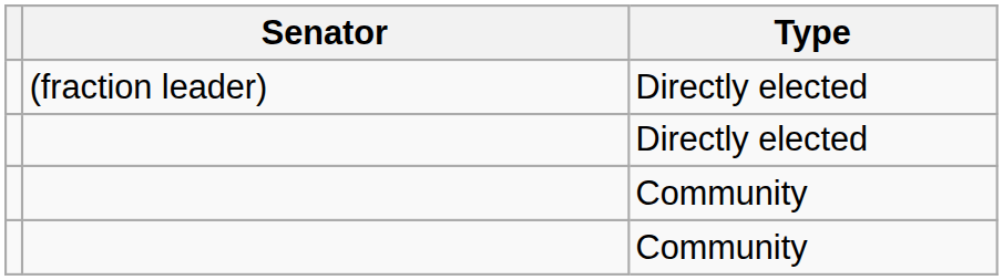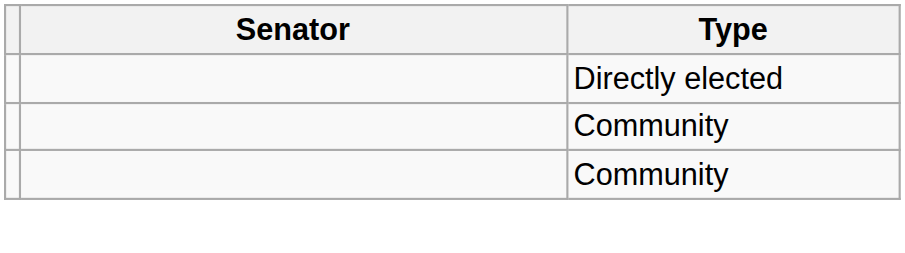- row: (fraction leader) | Directly elected
